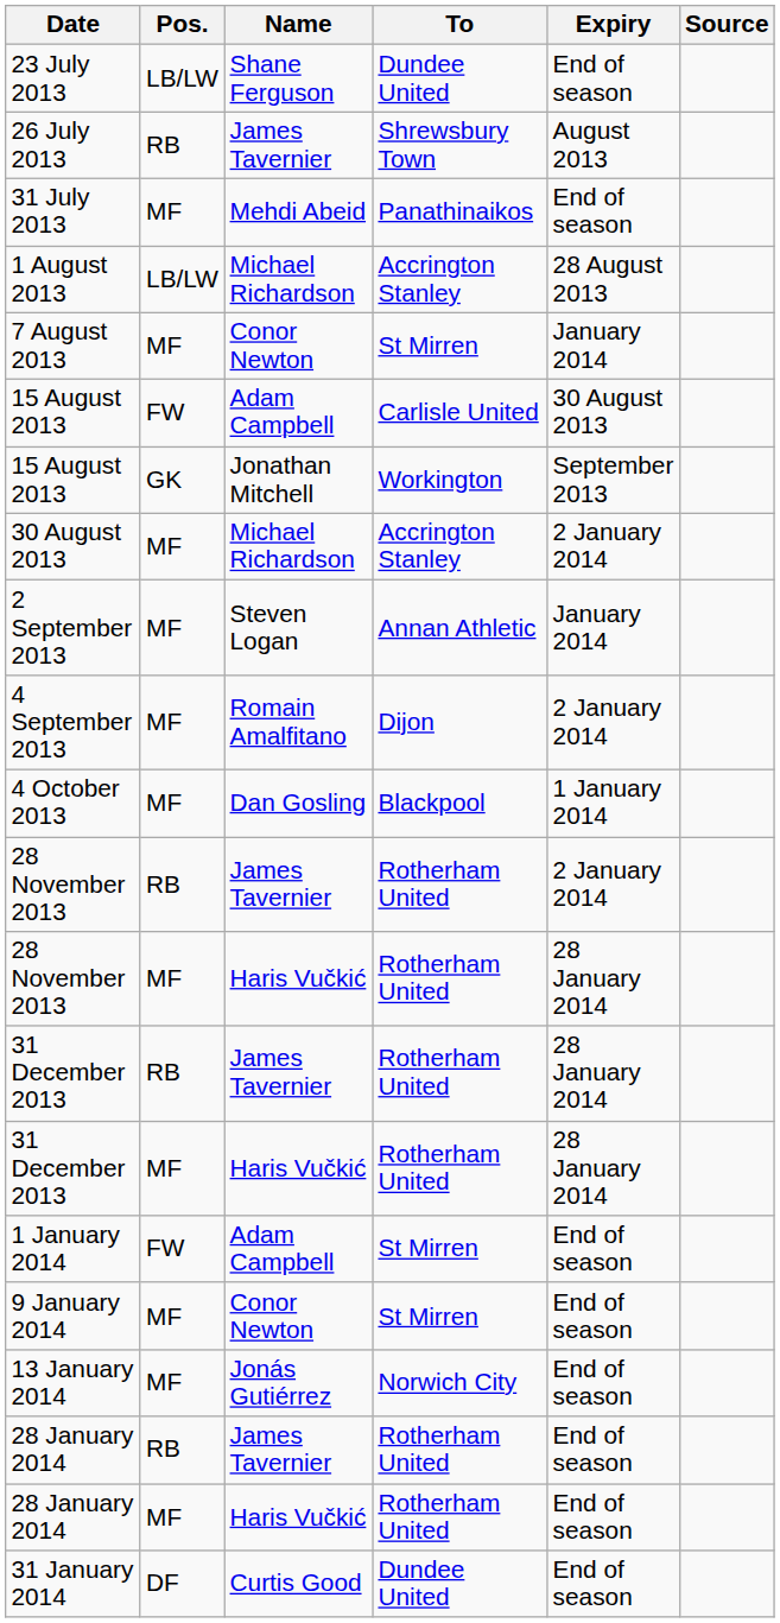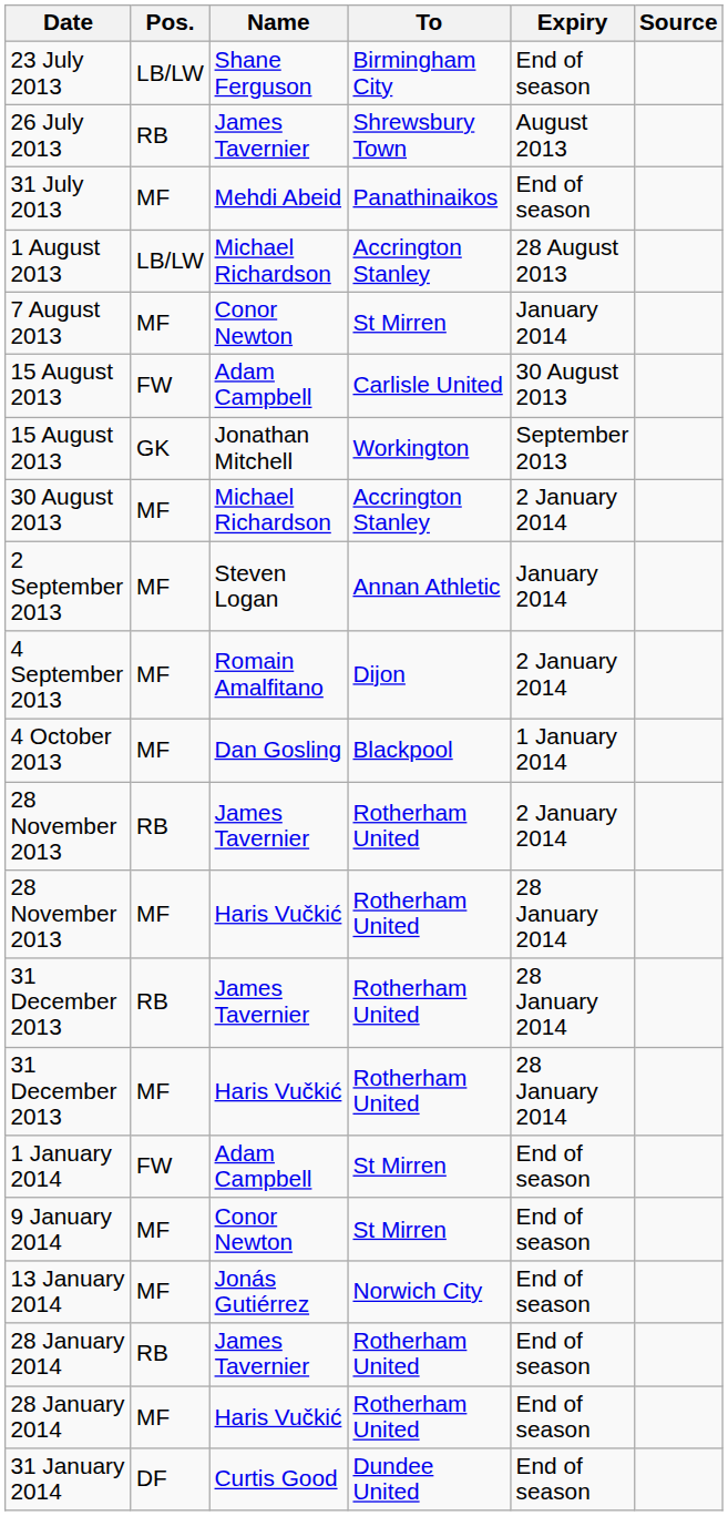23 July 2013 | To: Dundee United -> Birmingham City
